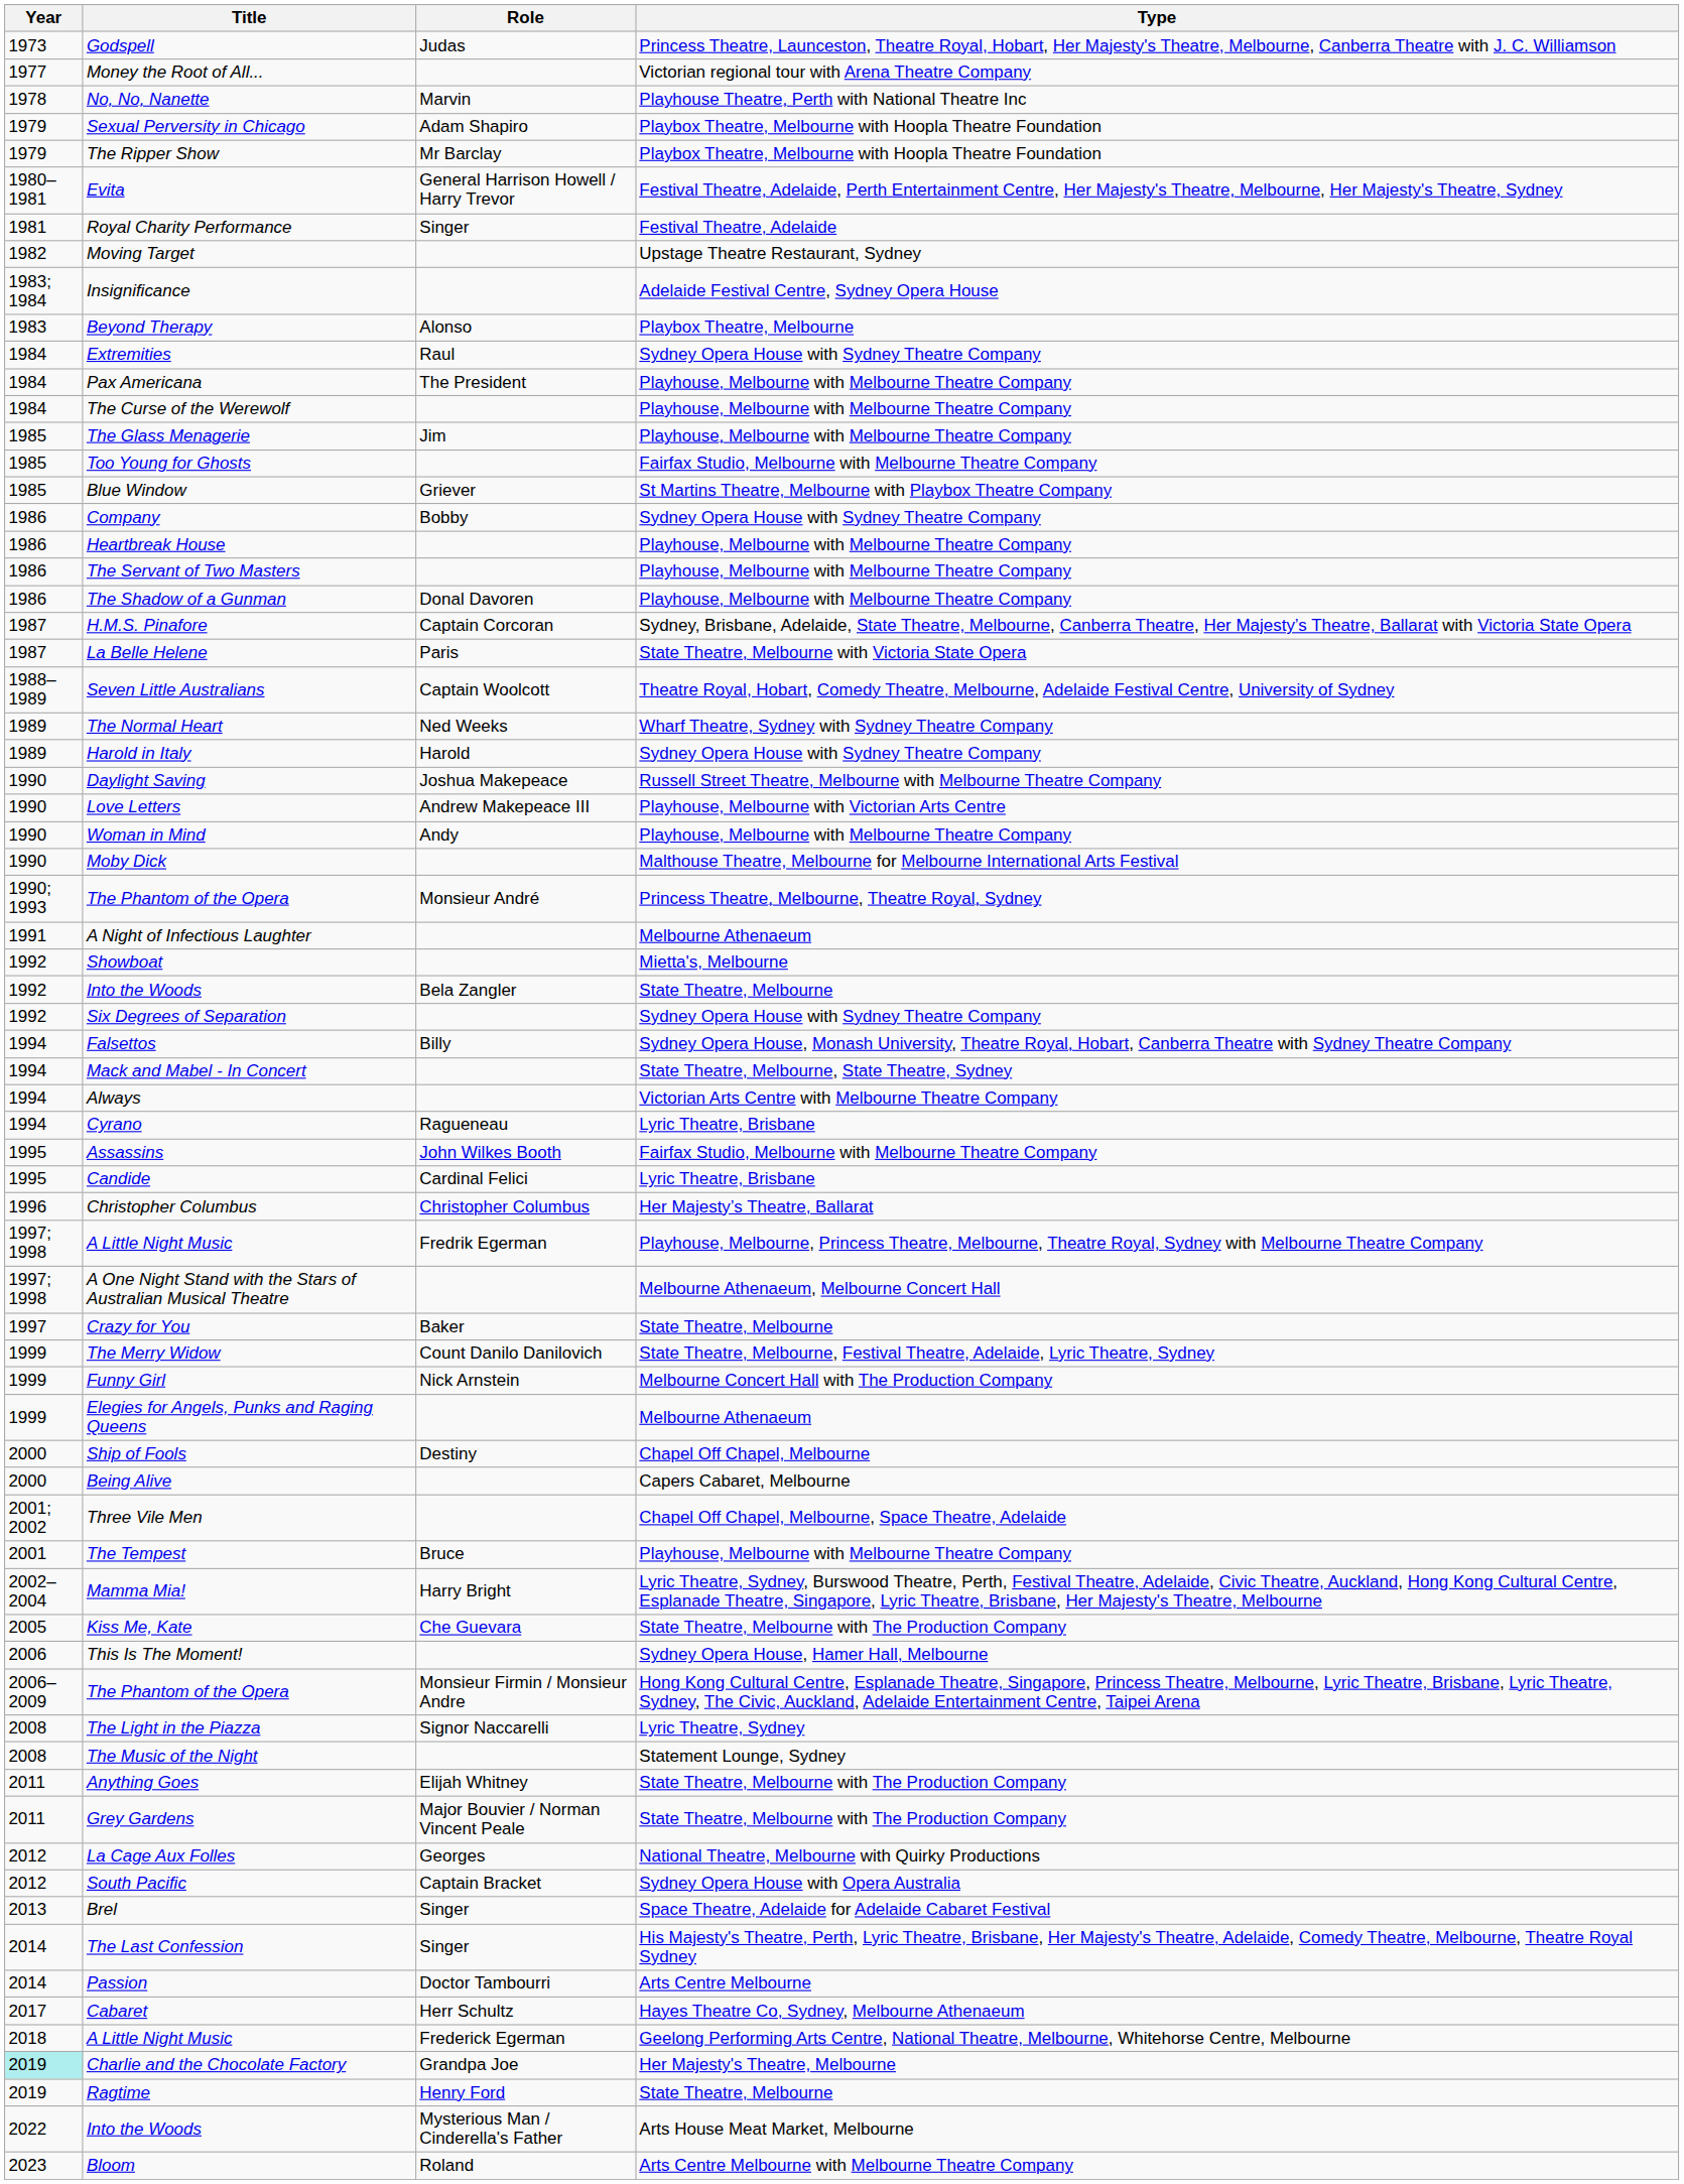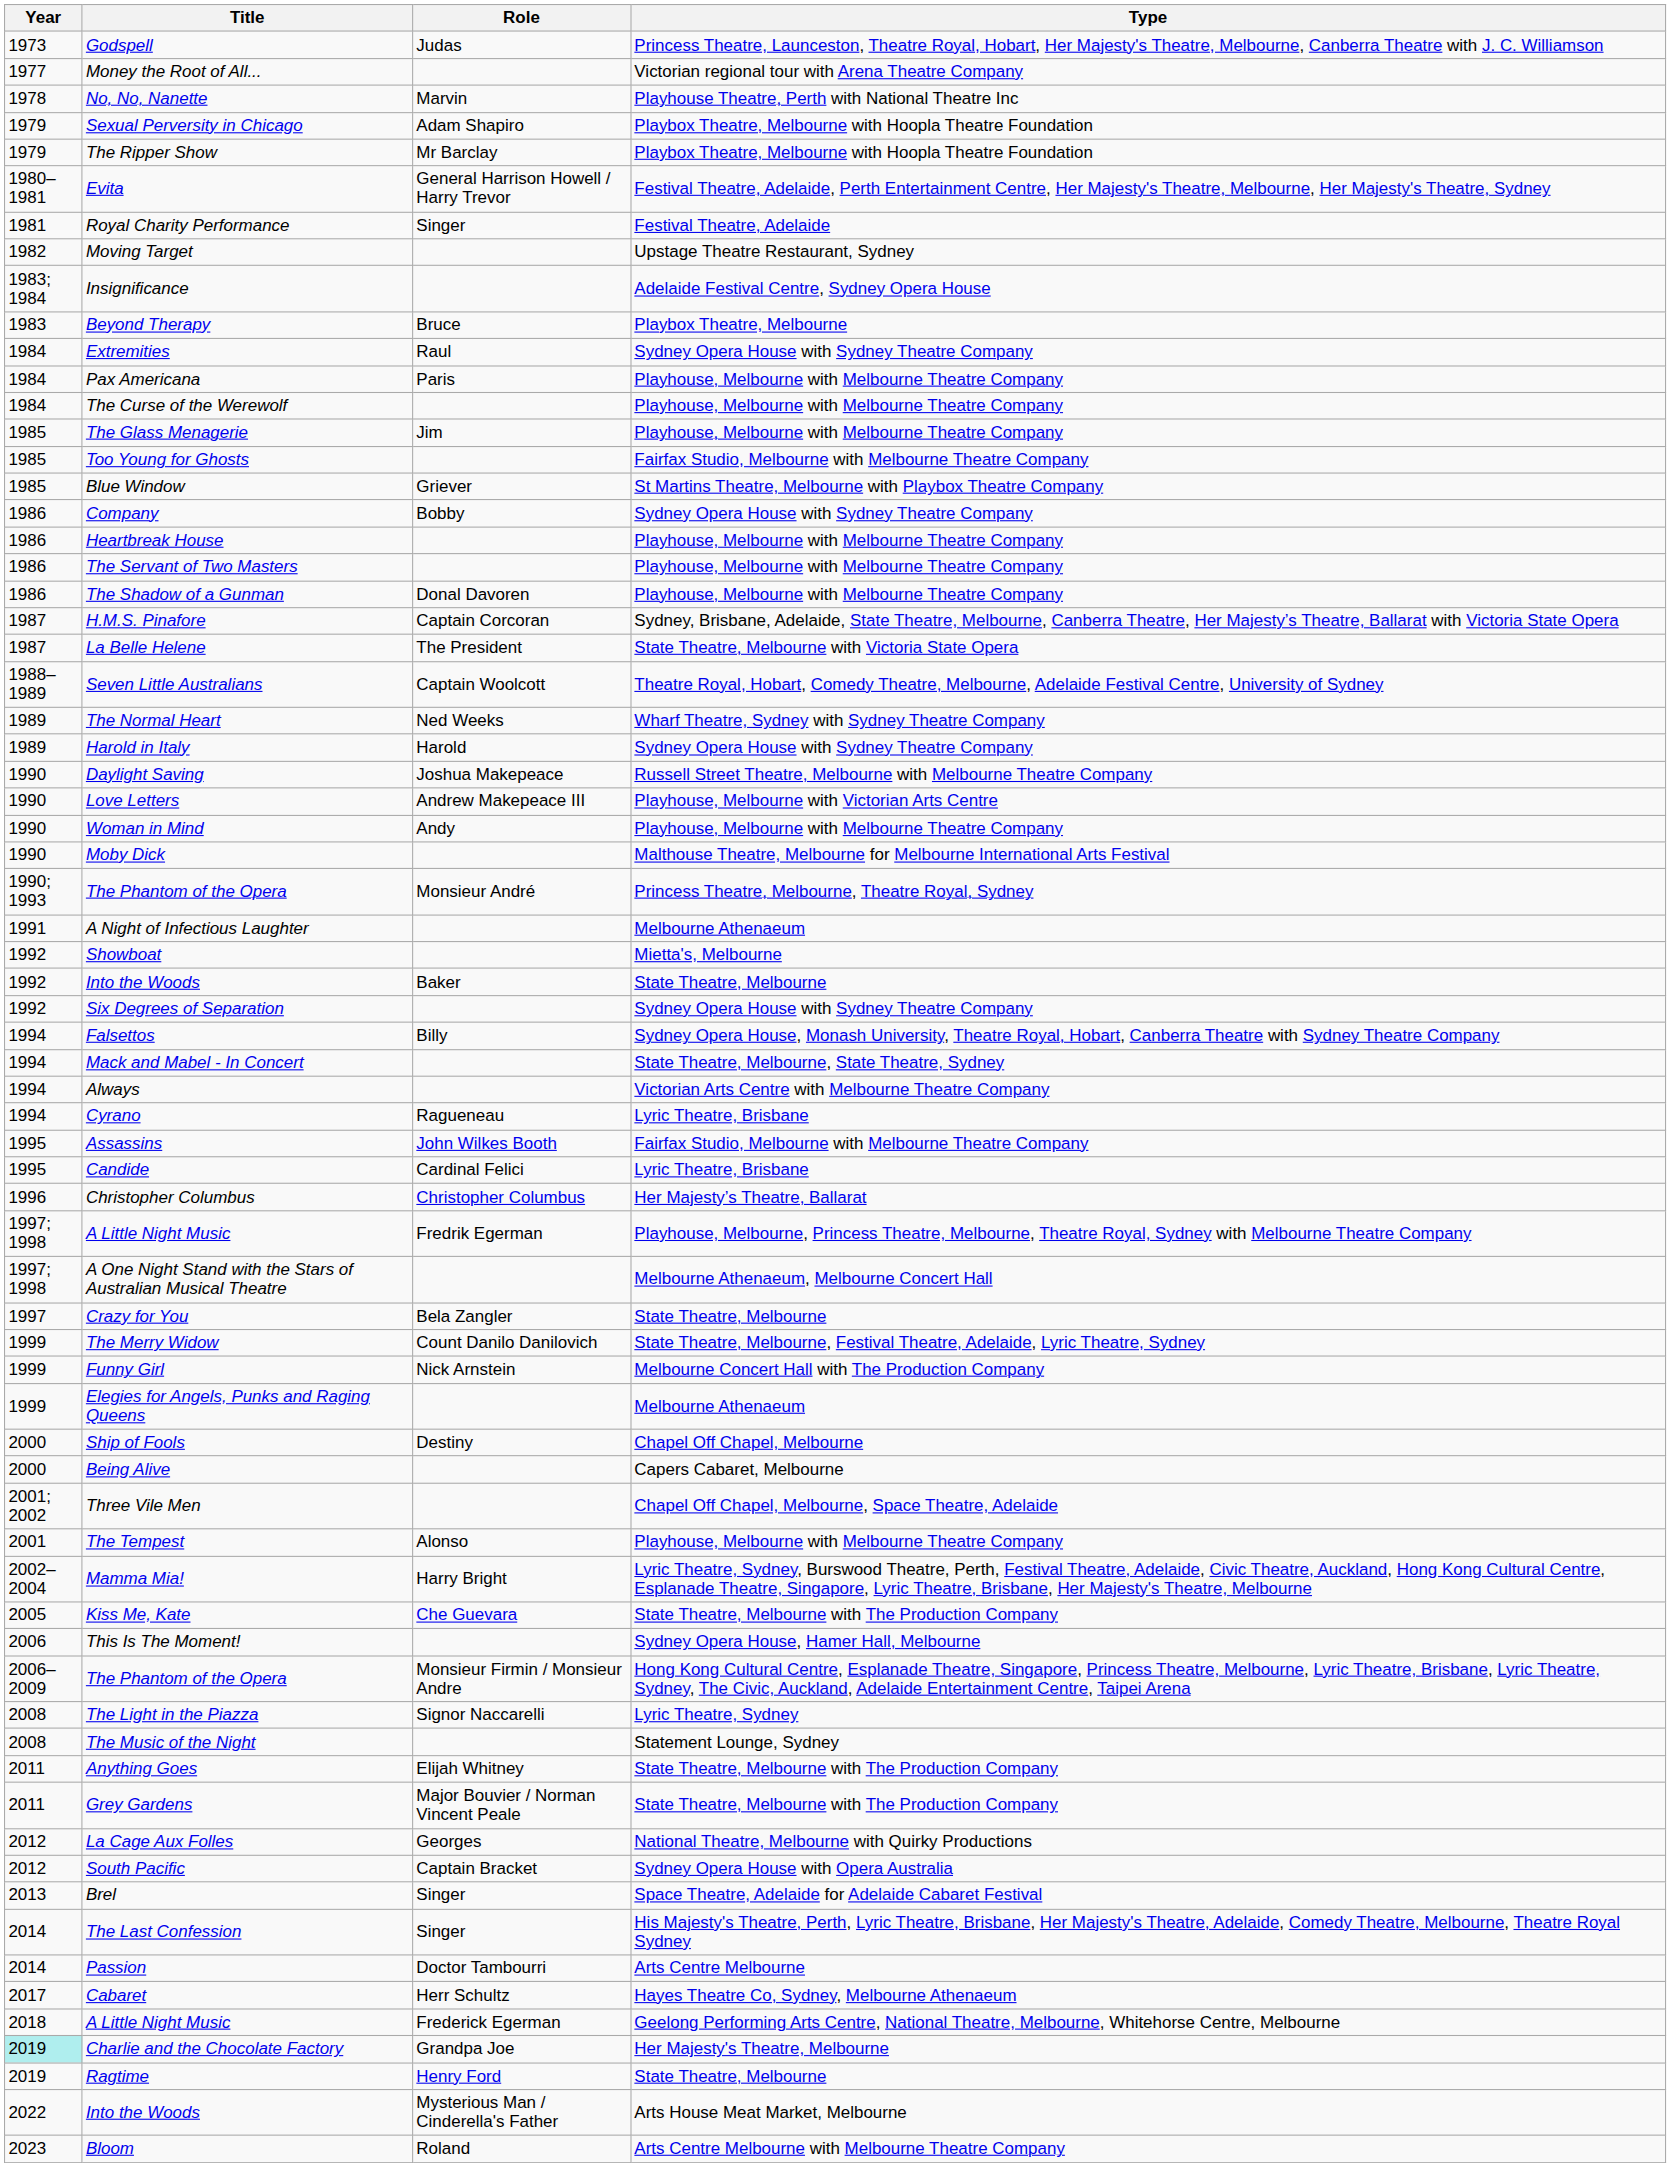Beyond Therapy | Role: Alonso -> Bruce
Pax Americana | Role: The President -> Paris
La Belle Helene | Role: Paris -> The President
Into the Woods / State Theatre, Melbourne | Role: Bela Zangler -> Baker
Crazy for You | Role: Baker -> Bela Zangler
The Tempest | Role: Bruce -> Alonso
